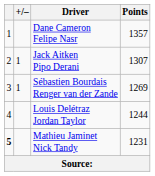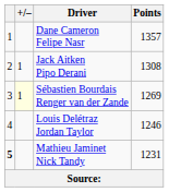Jack Aitken Pipo Derani | Points: 1307 -> 1308
Sébastien Bourdais Renger van der Zande | +/–: no background -> lightyellow background
Louis Delétraz Jordan Taylor | Points: 1244 -> 1246
